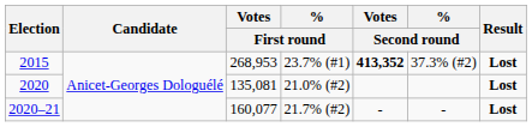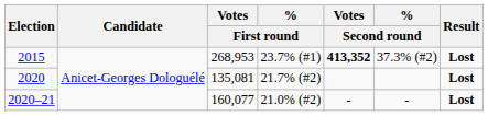2020 | % / First round: 21.0% (#2) -> 21.7% (#2)
2020–21 | % / First round: 21.7% (#2) -> 21.0% (#2)
